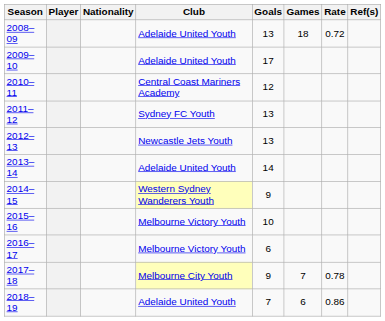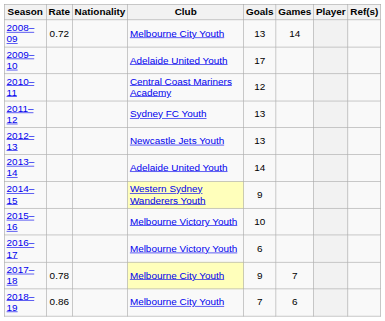columns swapped: Player <-> Rate
2008–09 | Club: Adelaide United Youth -> Melbourne City Youth
2008–09 | Games: 18 -> 14
2018–19 | Club: Adelaide United Youth -> Melbourne City Youth
